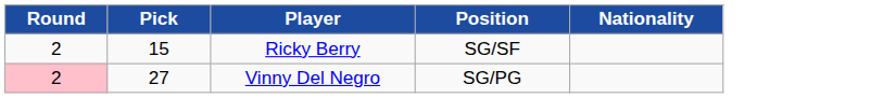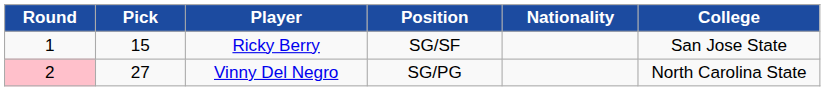+ column: College | San Jose State | North Carolina State
Ricky Berry | Round: 2 -> 1
